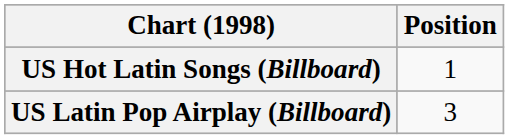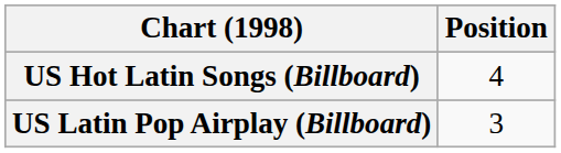US Hot Latin Songs (Billboard) | Position: 1 -> 4
